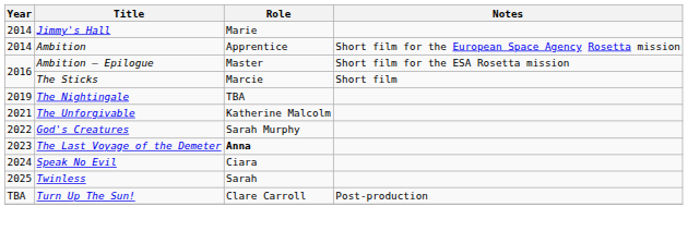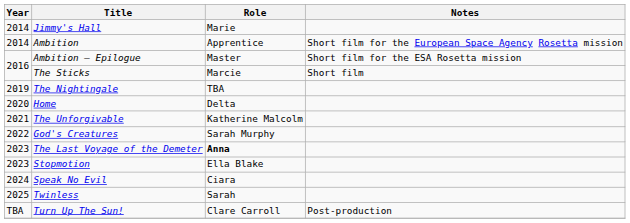+ row: 2020 | Home | Delta
+ row: 2023 | Stopmotion | Ella Blake
